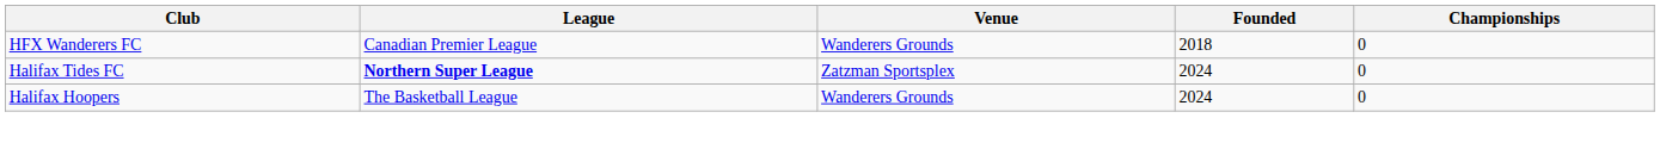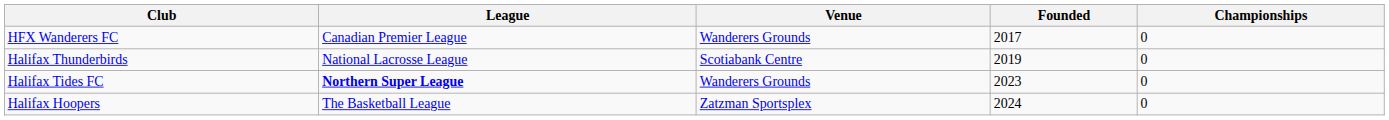HFX Wanderers FC | Founded: 2018 -> 2017
+ row: Halifax Thunderbirds | National Lacrosse League | Scotiabank Centre | 2019 | 0
Halifax Tides FC | Venue: Zatzman Sportsplex -> Wanderers Grounds
Halifax Tides FC | Founded: 2024 -> 2023
Halifax Hoopers | Venue: Wanderers Grounds -> Zatzman Sportsplex
